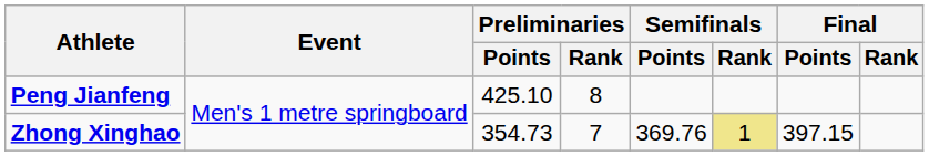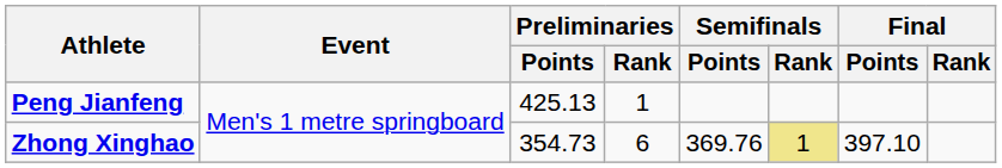Peng Jianfeng | Preliminaries / Points: 425.10 -> 425.13
Peng Jianfeng | Preliminaries / Rank: 8 -> 1
Zhong Xinghao | Preliminaries / Rank: 7 -> 6
Zhong Xinghao | Final / Points: 397.15 -> 397.10
